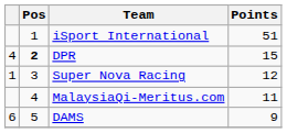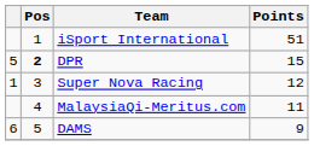DPR | column 1: 4 -> 5
